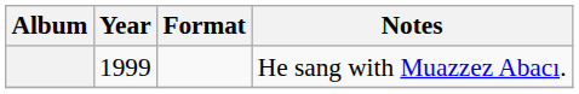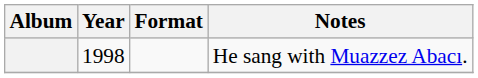He sang with Muazzez Abacı. | Year: 1999 -> 1998
